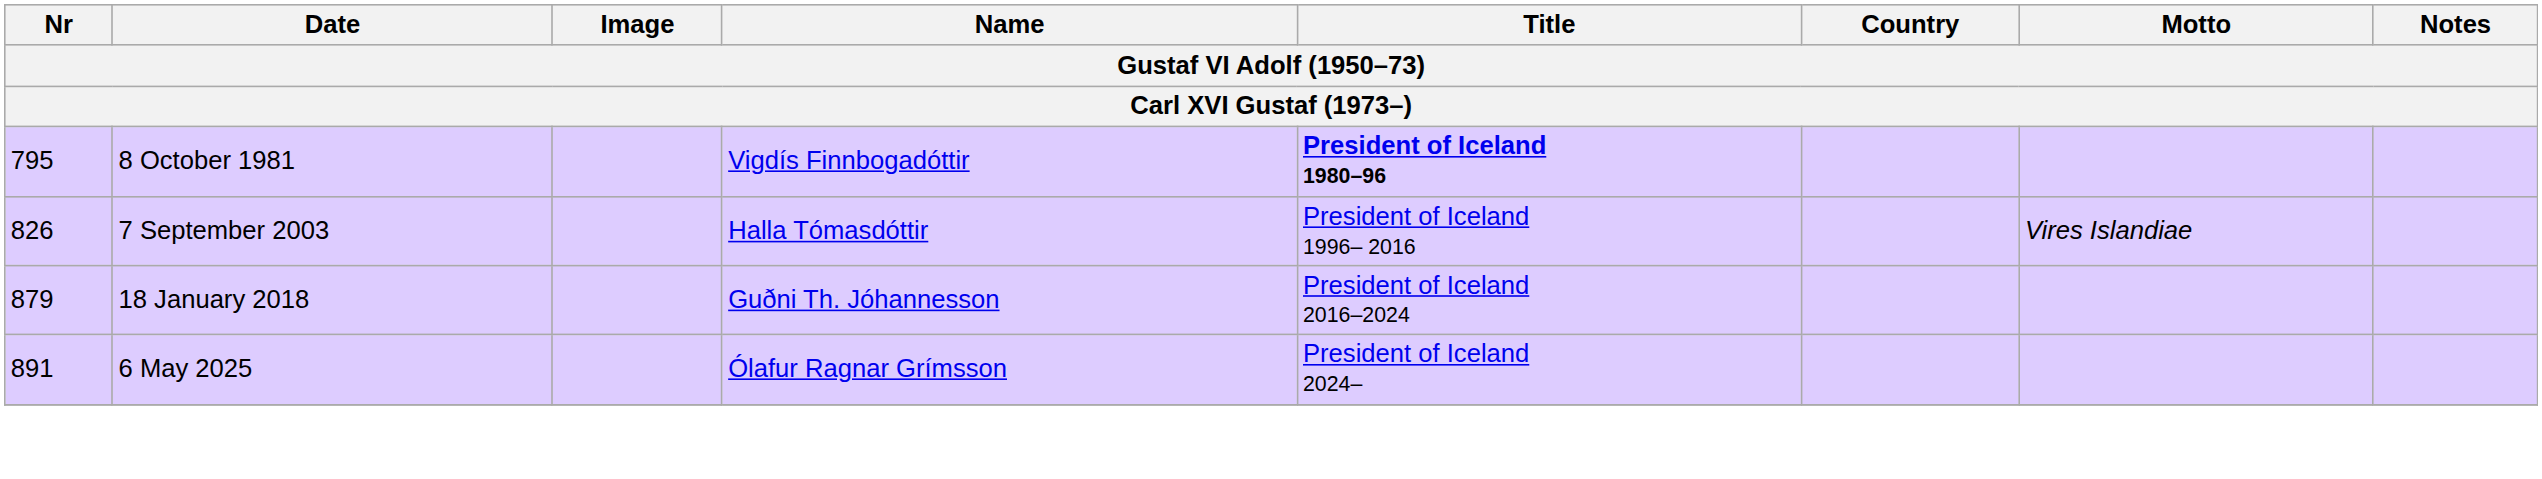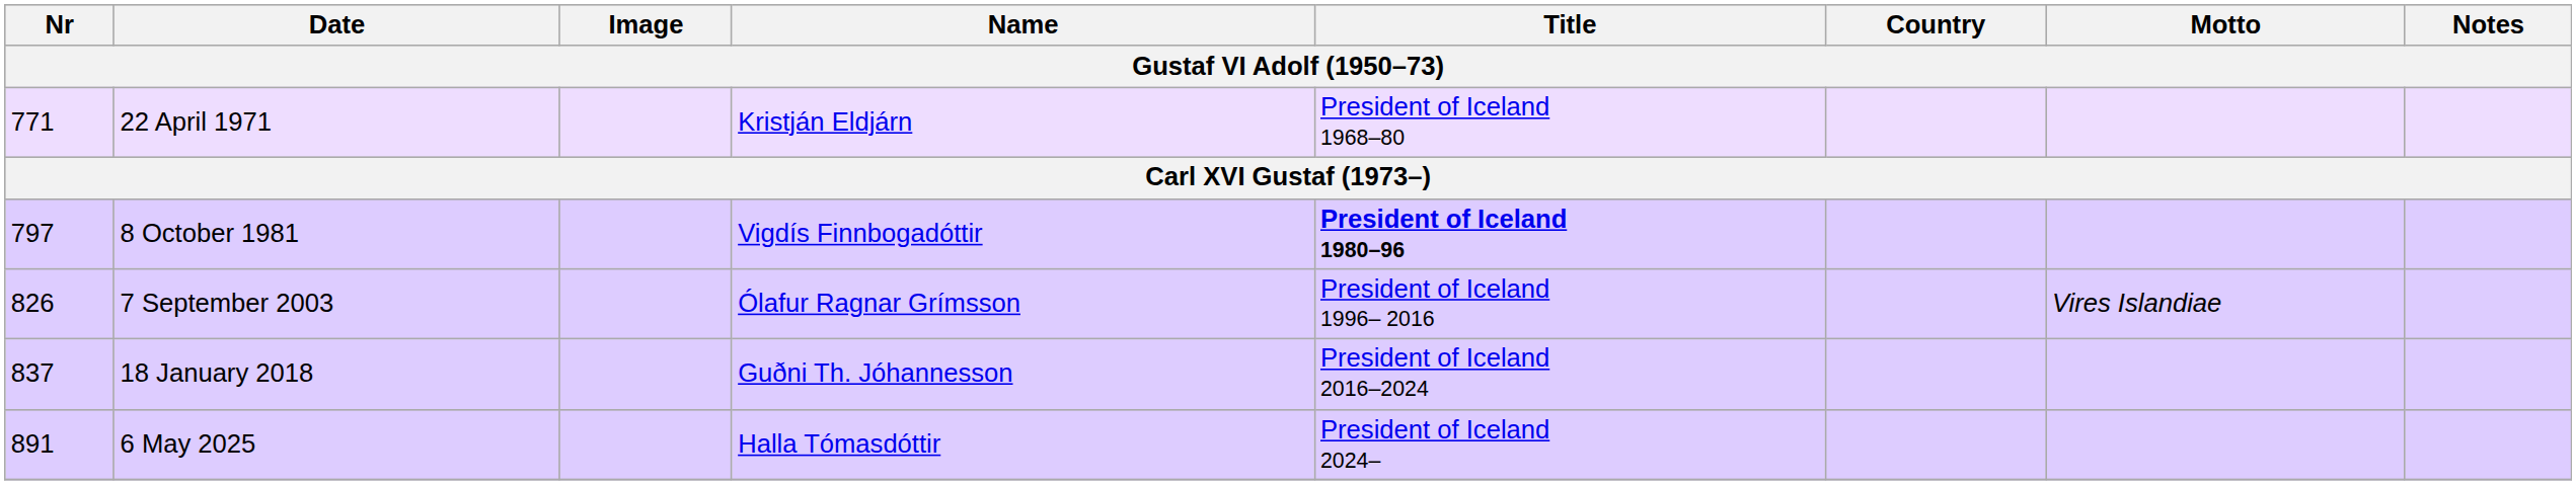+ row: 771 | 22 April 1971 | Kristján Eldjárn | President of Iceland 1968–80
8 October 1981 | Nr: 795 -> 797
7 September 2003 | Name: Halla Tómasdóttir -> Ólafur Ragnar Grímsson
18 January 2018 | Nr: 879 -> 837
6 May 2025 | Name: Ólafur Ragnar Grímsson -> Halla Tómasdóttir
